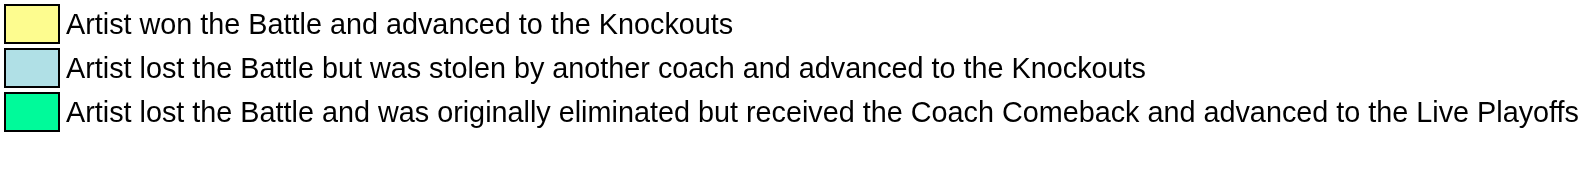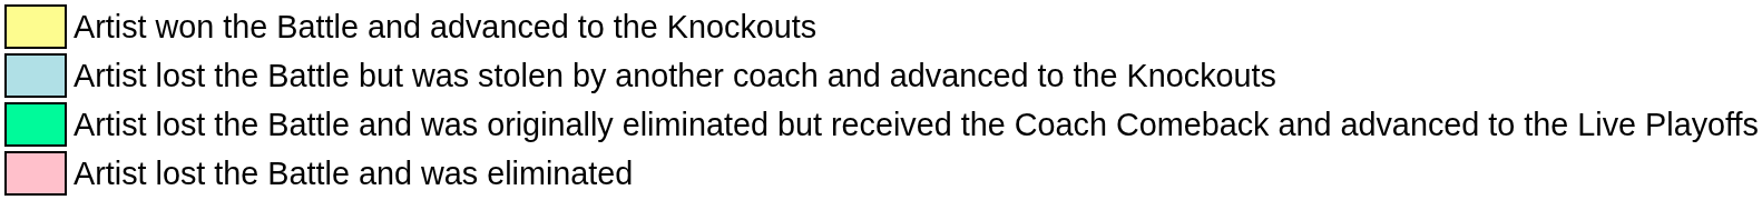+ row: Artist lost the Battle and was eliminated
